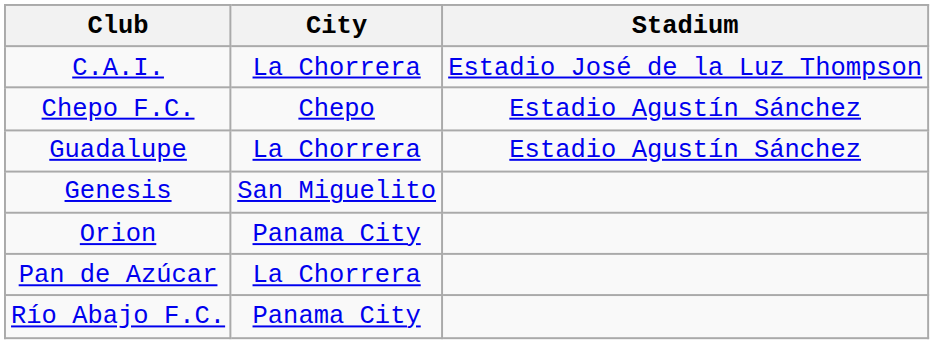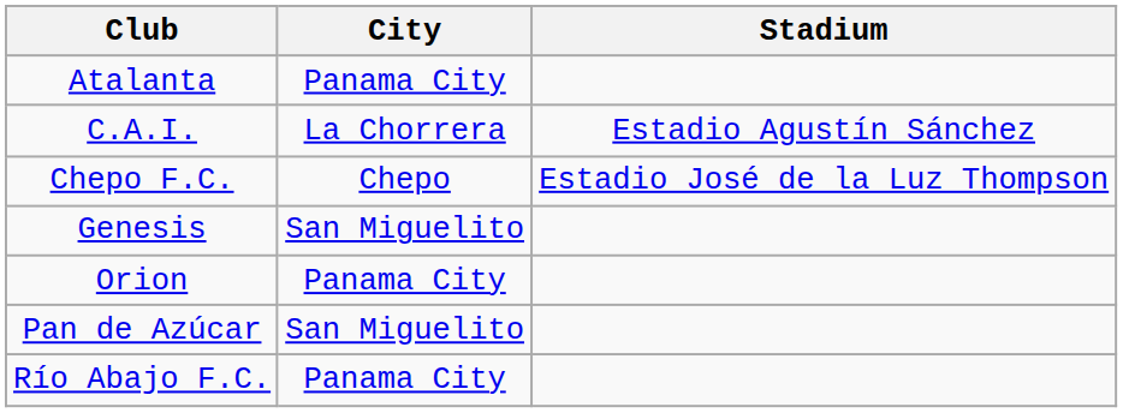+ row: Atalanta | Panama City
C.A.I. | Stadium: Estadio José de la Luz Thompson -> Estadio Agustín Sánchez
Chepo F.C. | Stadium: Estadio Agustín Sánchez -> Estadio José de la Luz Thompson
- row: Guadalupe | La Chorrera | Estadio Agustín Sánchez
Pan de Azúcar | City: La Chorrera -> San Miguelito
